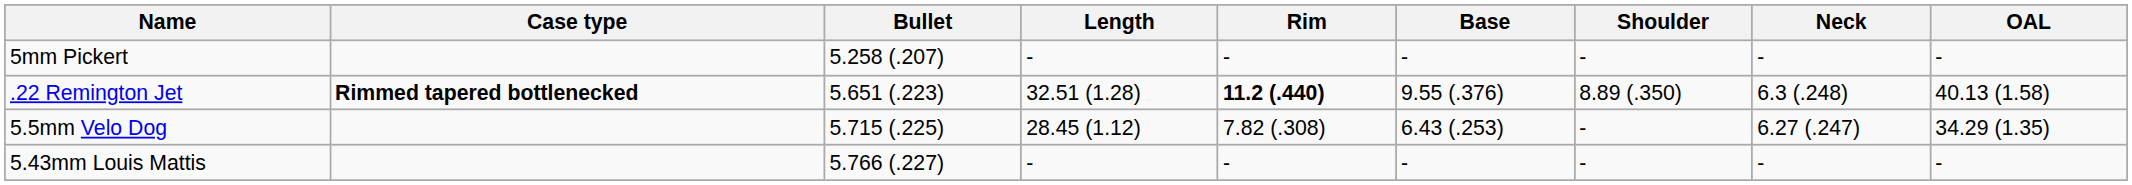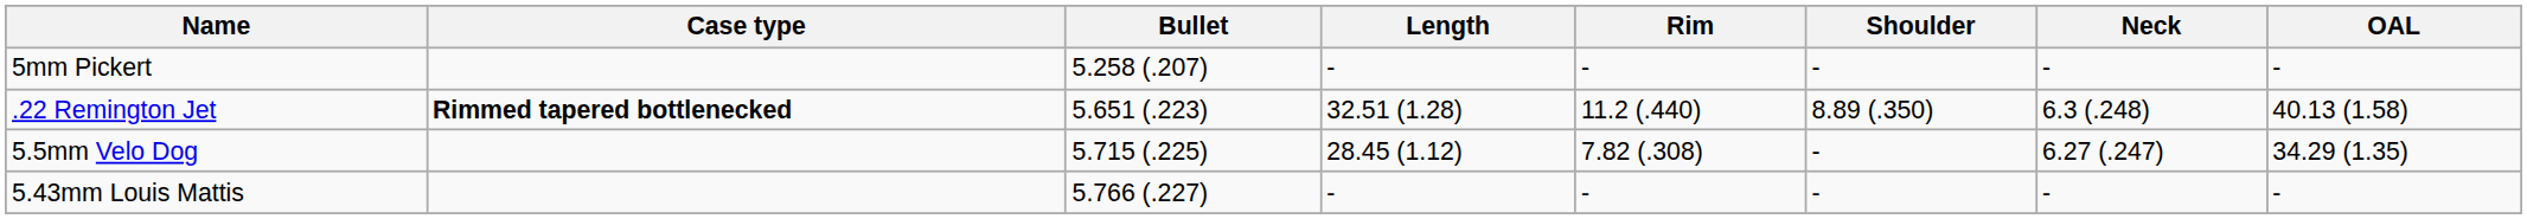- column: Base | - | 9.55 (.376) | 6.43 (.253) | -
.22 Remington Jet | Rim: bold -> normal
